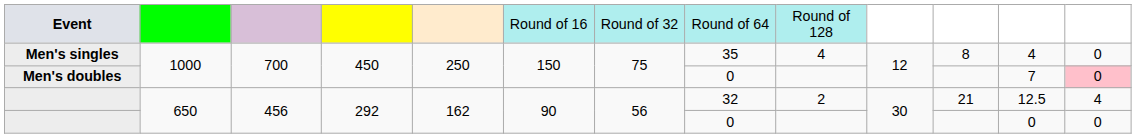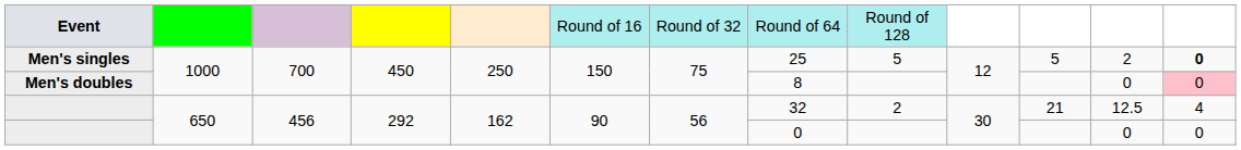Men's singles | column 8: 35 -> 25
Men's singles | column 9: 4 -> 5
Men's singles | column 11: 8 -> 5
Men's singles | column 12: 4 -> 2
Men's singles | column 13: normal -> bold
Men's doubles | column 8: 0 -> 8
Men's doubles | column 12: 7 -> 0
